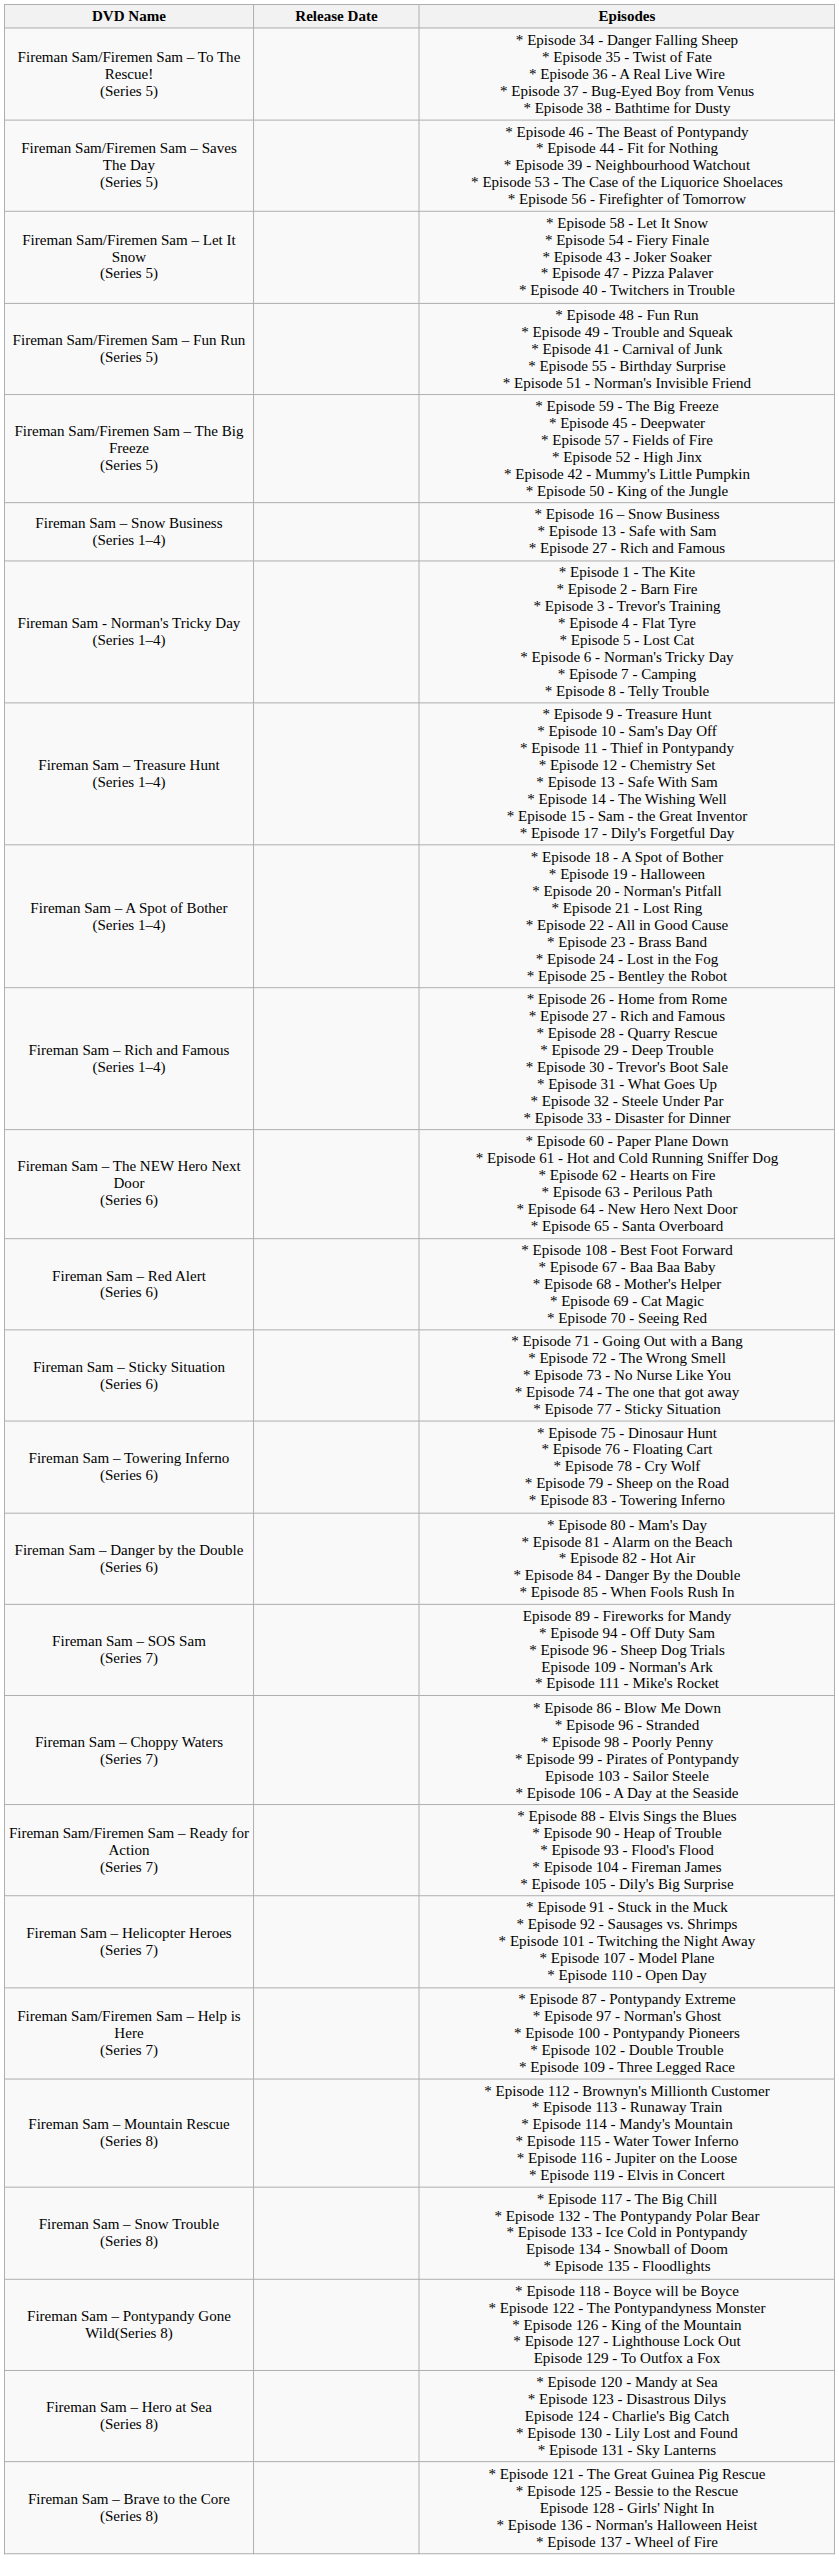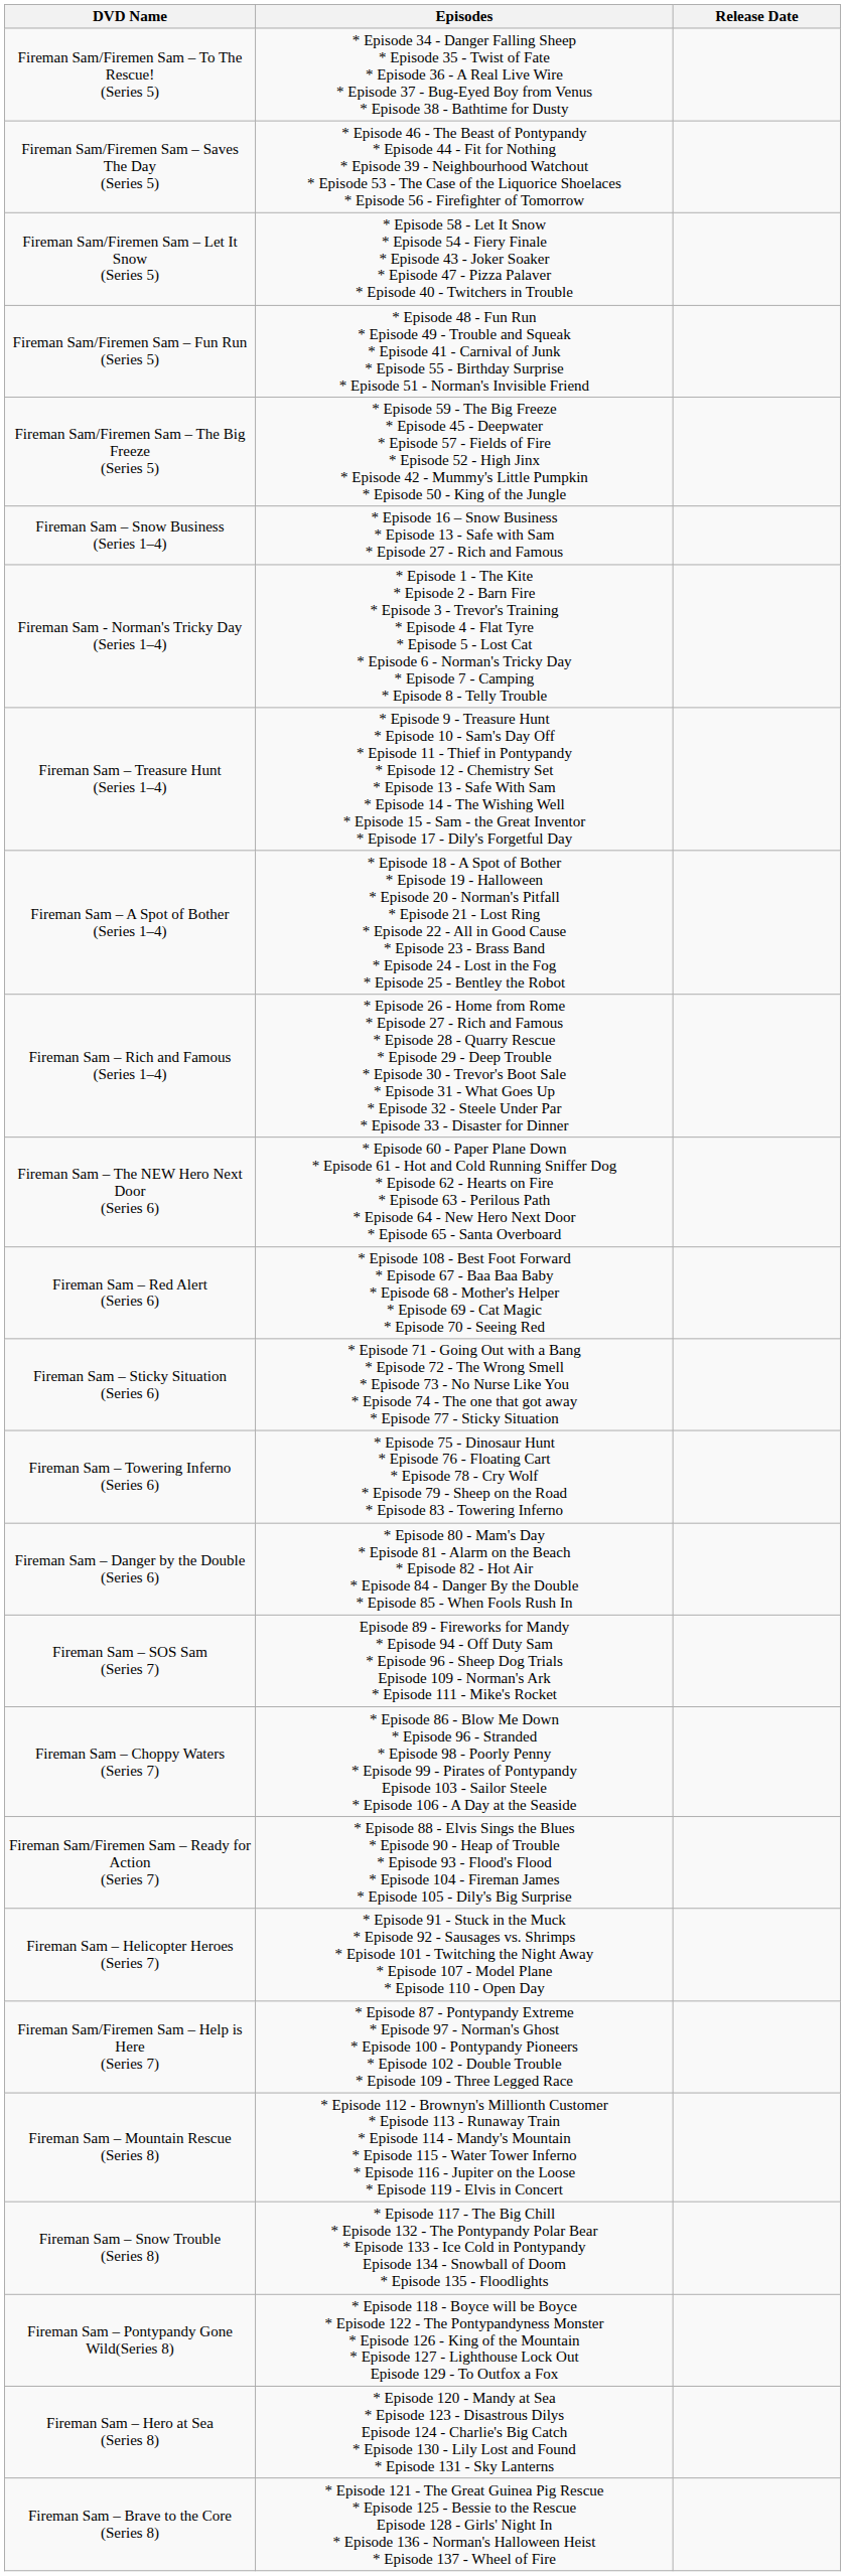columns swapped: Episodes <-> Release Date
